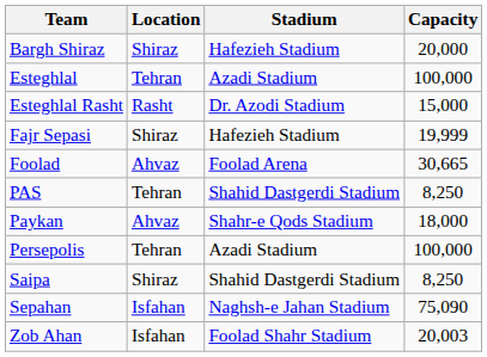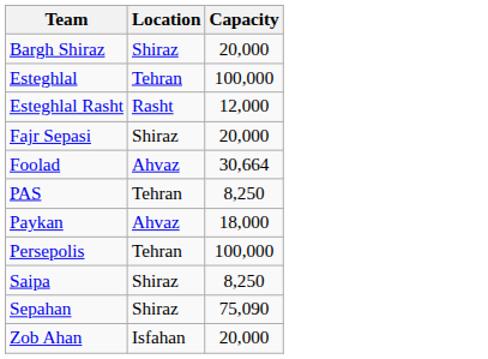- column: Stadium | Hafezieh Stadium | Azadi Stadium | Dr. Azodi Stadium | Hafezieh Stadium | Foolad Arena | Shahid Dastgerdi Stadium | Shahr-e Qods Stadium | Azadi Stadium | Shahid Dastgerdi Stadium | Naghsh-e Jahan Stadium | Foolad Shahr Stadium
Esteghlal Rasht | Capacity: 15,000 -> 12,000
Fajr Sepasi | Capacity: 19,999 -> 20,000
Foolad | Capacity: 30,665 -> 30,664
Sepahan | Location: Isfahan -> Shiraz
Zob Ahan | Capacity: 20,003 -> 20,000
